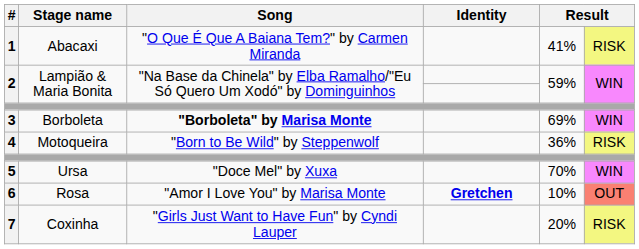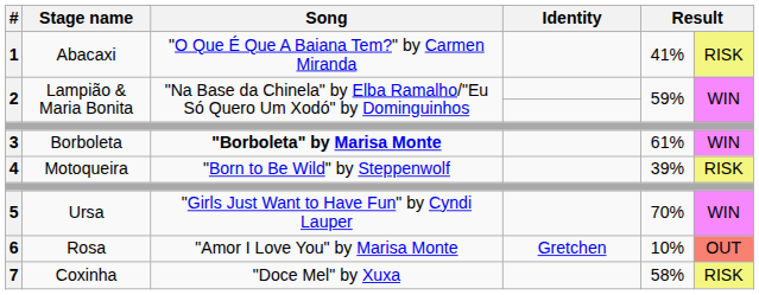3 | column 5: 69% -> 61%
4 | column 5: 36% -> 39%
5 | Song: "Doce Mel" by Xuxa -> "Girls Just Want to Have Fun" by Cyndi Lauper
6 | Identity: bold -> normal
7 | Song: "Girls Just Want to Have Fun" by Cyndi Lauper -> "Doce Mel" by Xuxa
7 | column 5: 20% -> 58%
